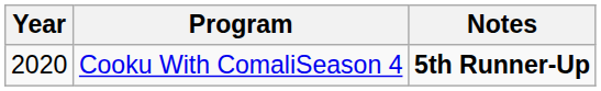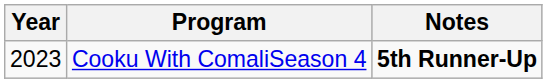Cooku With ComaliSeason 4 | Year: 2020 -> 2023
